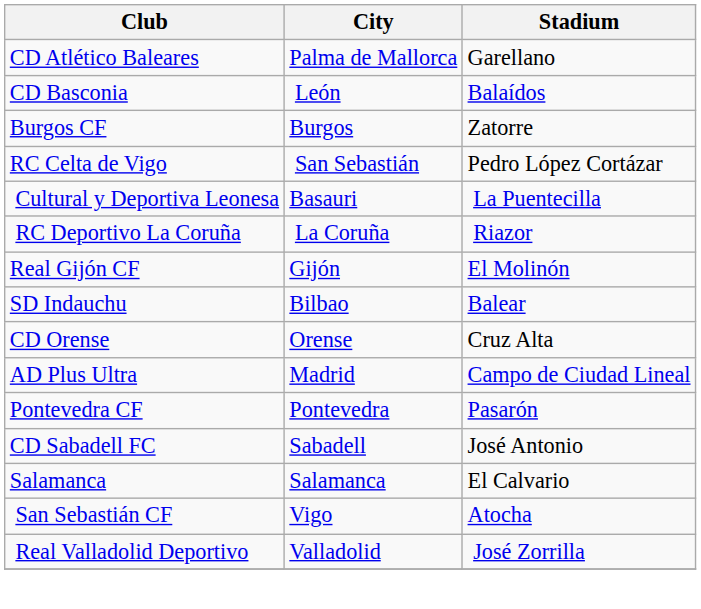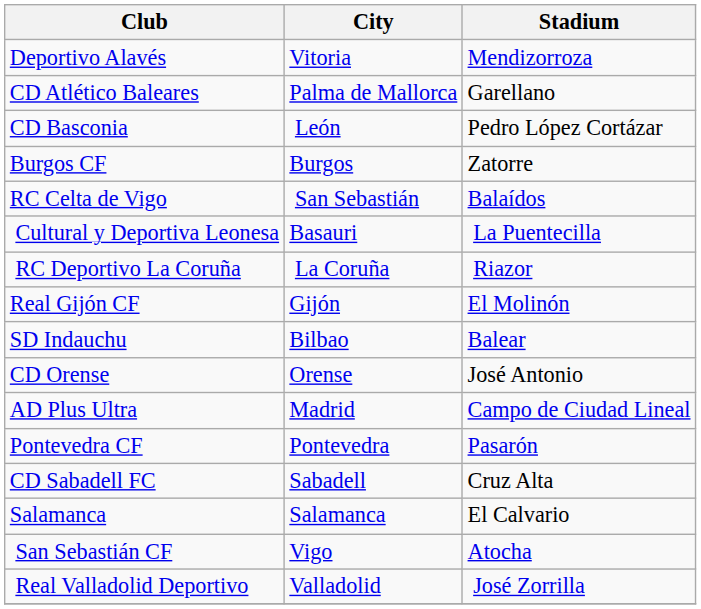+ row: Deportivo Alavés | Vitoria | Mendizorroza
CD Basconia | Stadium: Balaídos -> Pedro López Cortázar
RC Celta de Vigo | Stadium: Pedro López Cortázar -> Balaídos
CD Orense | Stadium: Cruz Alta -> José Antonio
CD Sabadell FC | Stadium: José Antonio -> Cruz Alta
